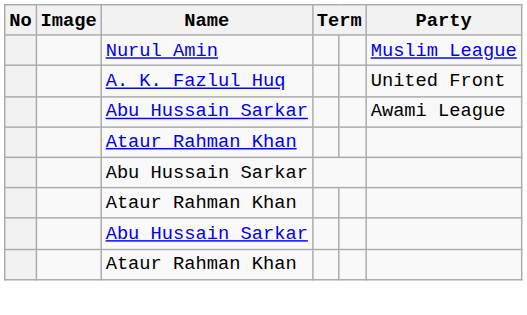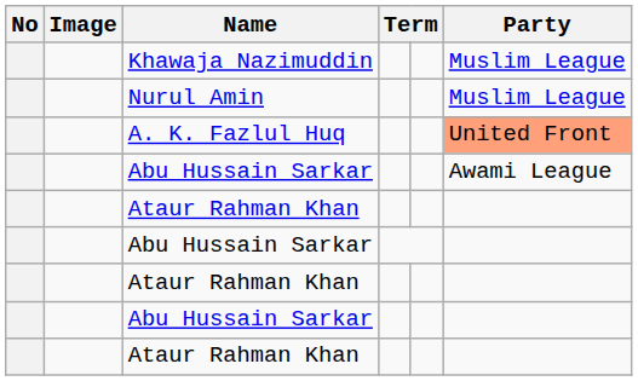+ row: Khawaja Nazimuddin | Muslim League
A. K. Fazlul Huq | Party: no background -> lightsalmon background
